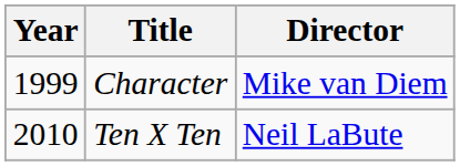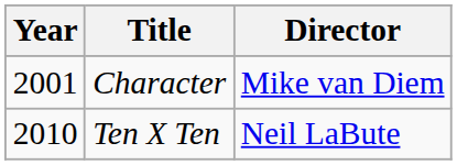Character | Year: 1999 -> 2001
